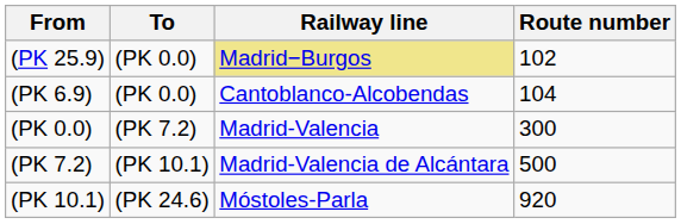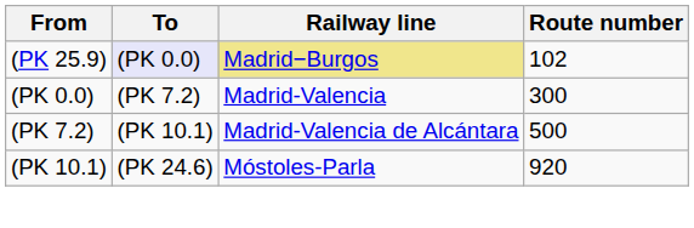(PK 25.9) | To: no background -> lavender background
- row: (PK 6.9) | (PK 0.0) | Cantoblanco-Alcobendas | 104
